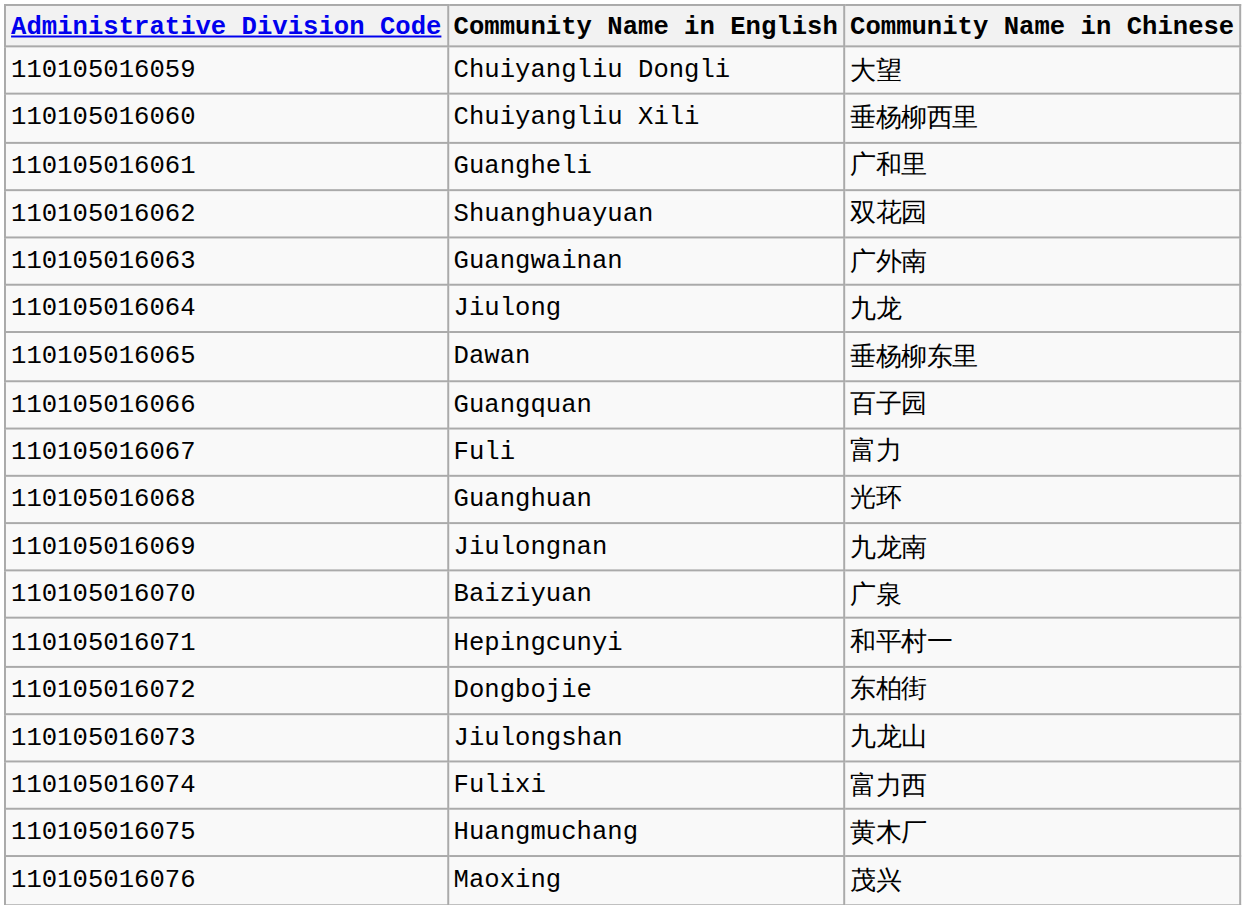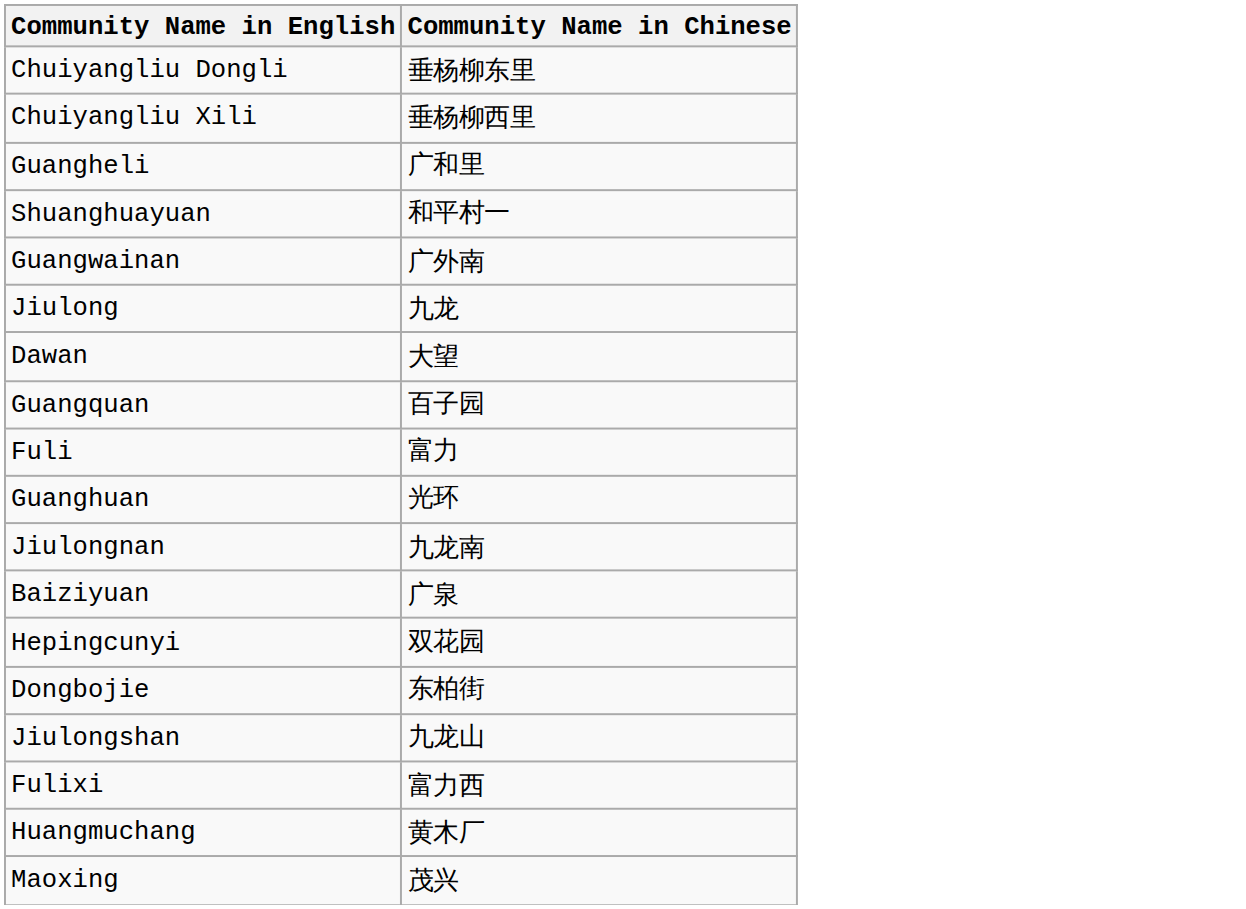- column: Administrative Division Code | 110105016059 | 110105016060 | 110105016061 | 110105016062 | 110105016063 | 110105016064 | 110105016065 | 110105016066 | 110105016067 | 110105016068 | 110105016069 | 110105016070 | 110105016071 | 110105016072 | 110105016073 | 110105016074 | 110105016075 | 110105016076
Chuiyangliu Dongli | Community Name in Chinese: 大望 -> 垂杨柳东里
Shuanghuayuan | Community Name in Chinese: 双花园 -> 和平村一
Dawan | Community Name in Chinese: 垂杨柳东里 -> 大望
Hepingcunyi | Community Name in Chinese: 和平村一 -> 双花园
